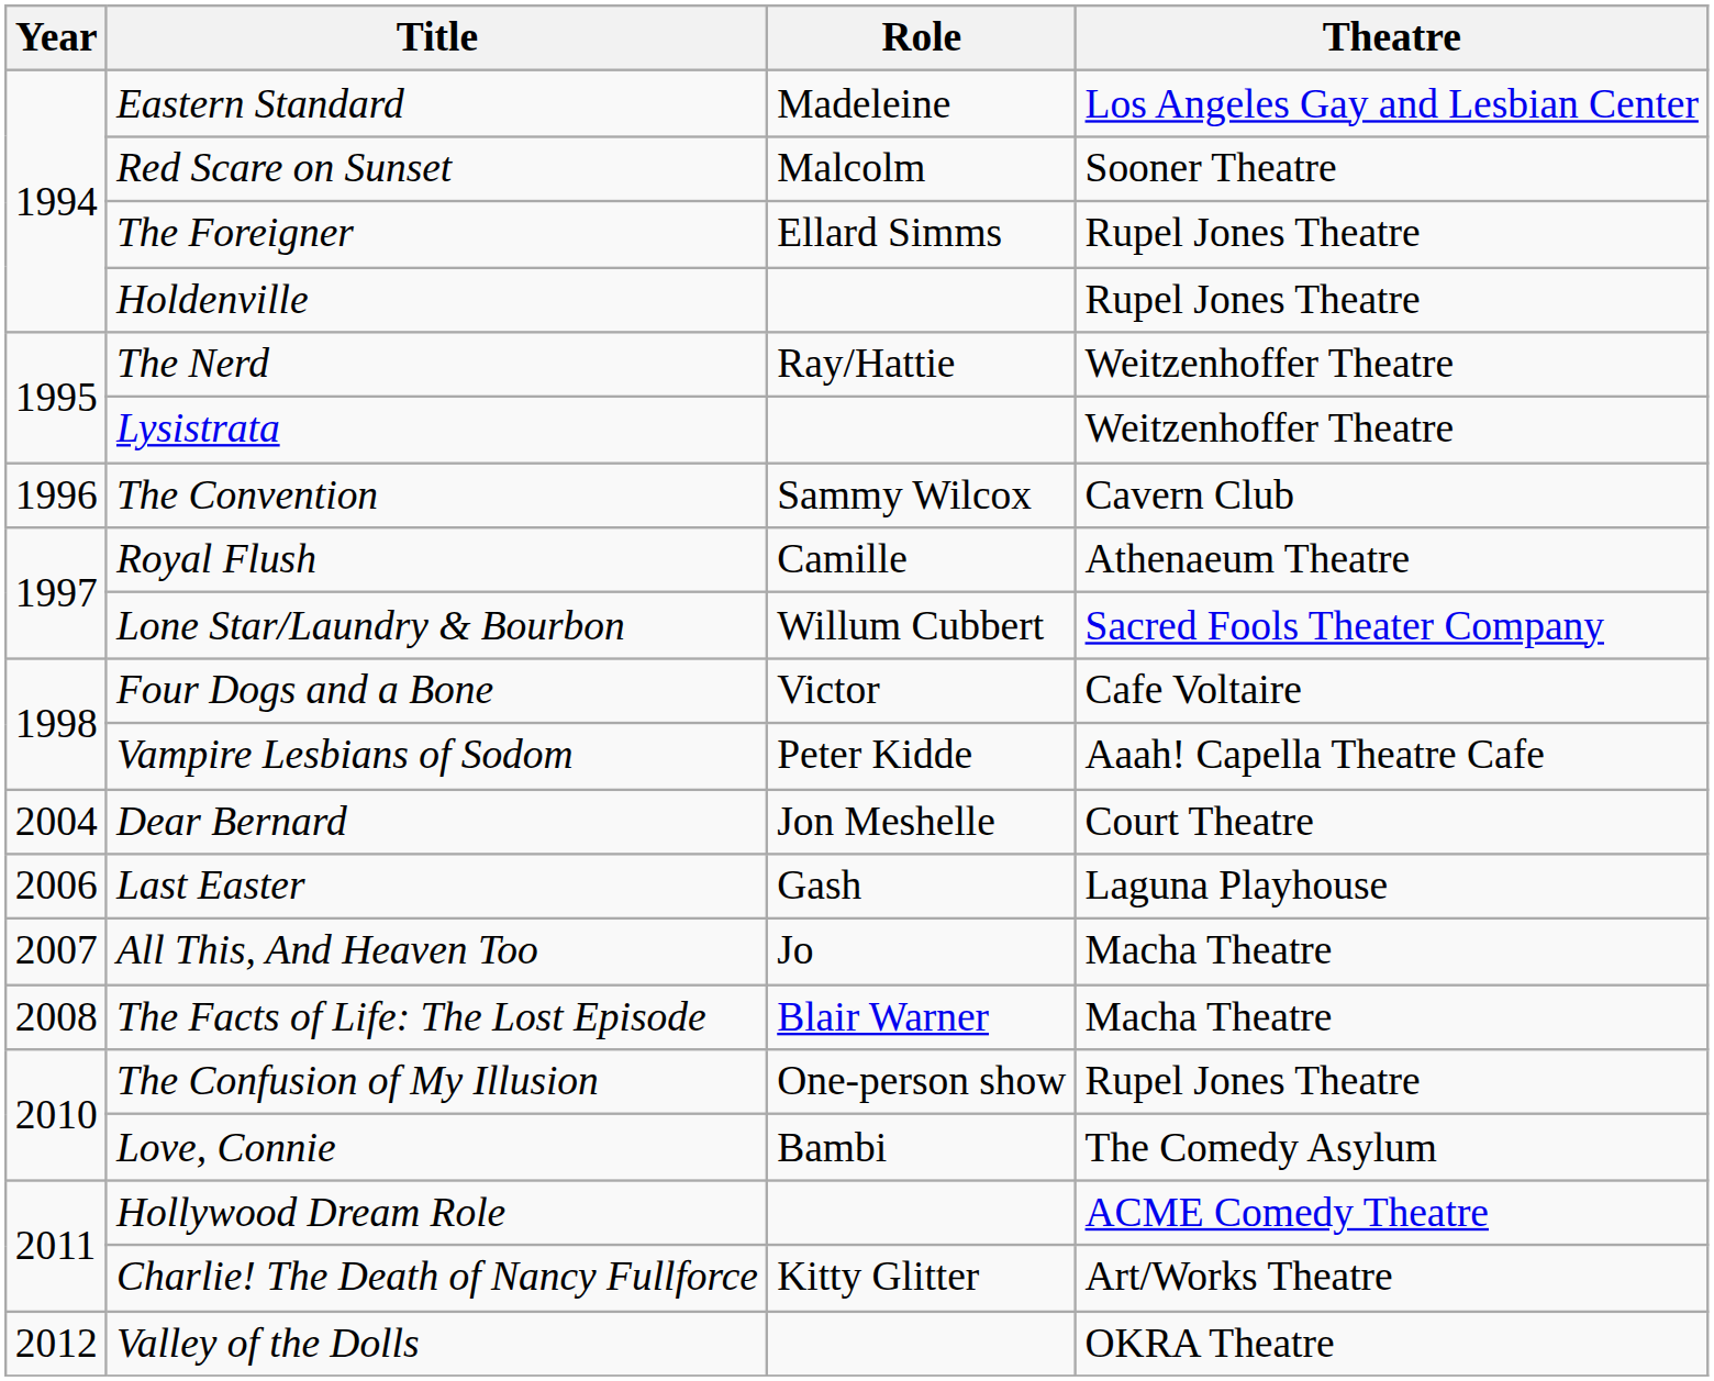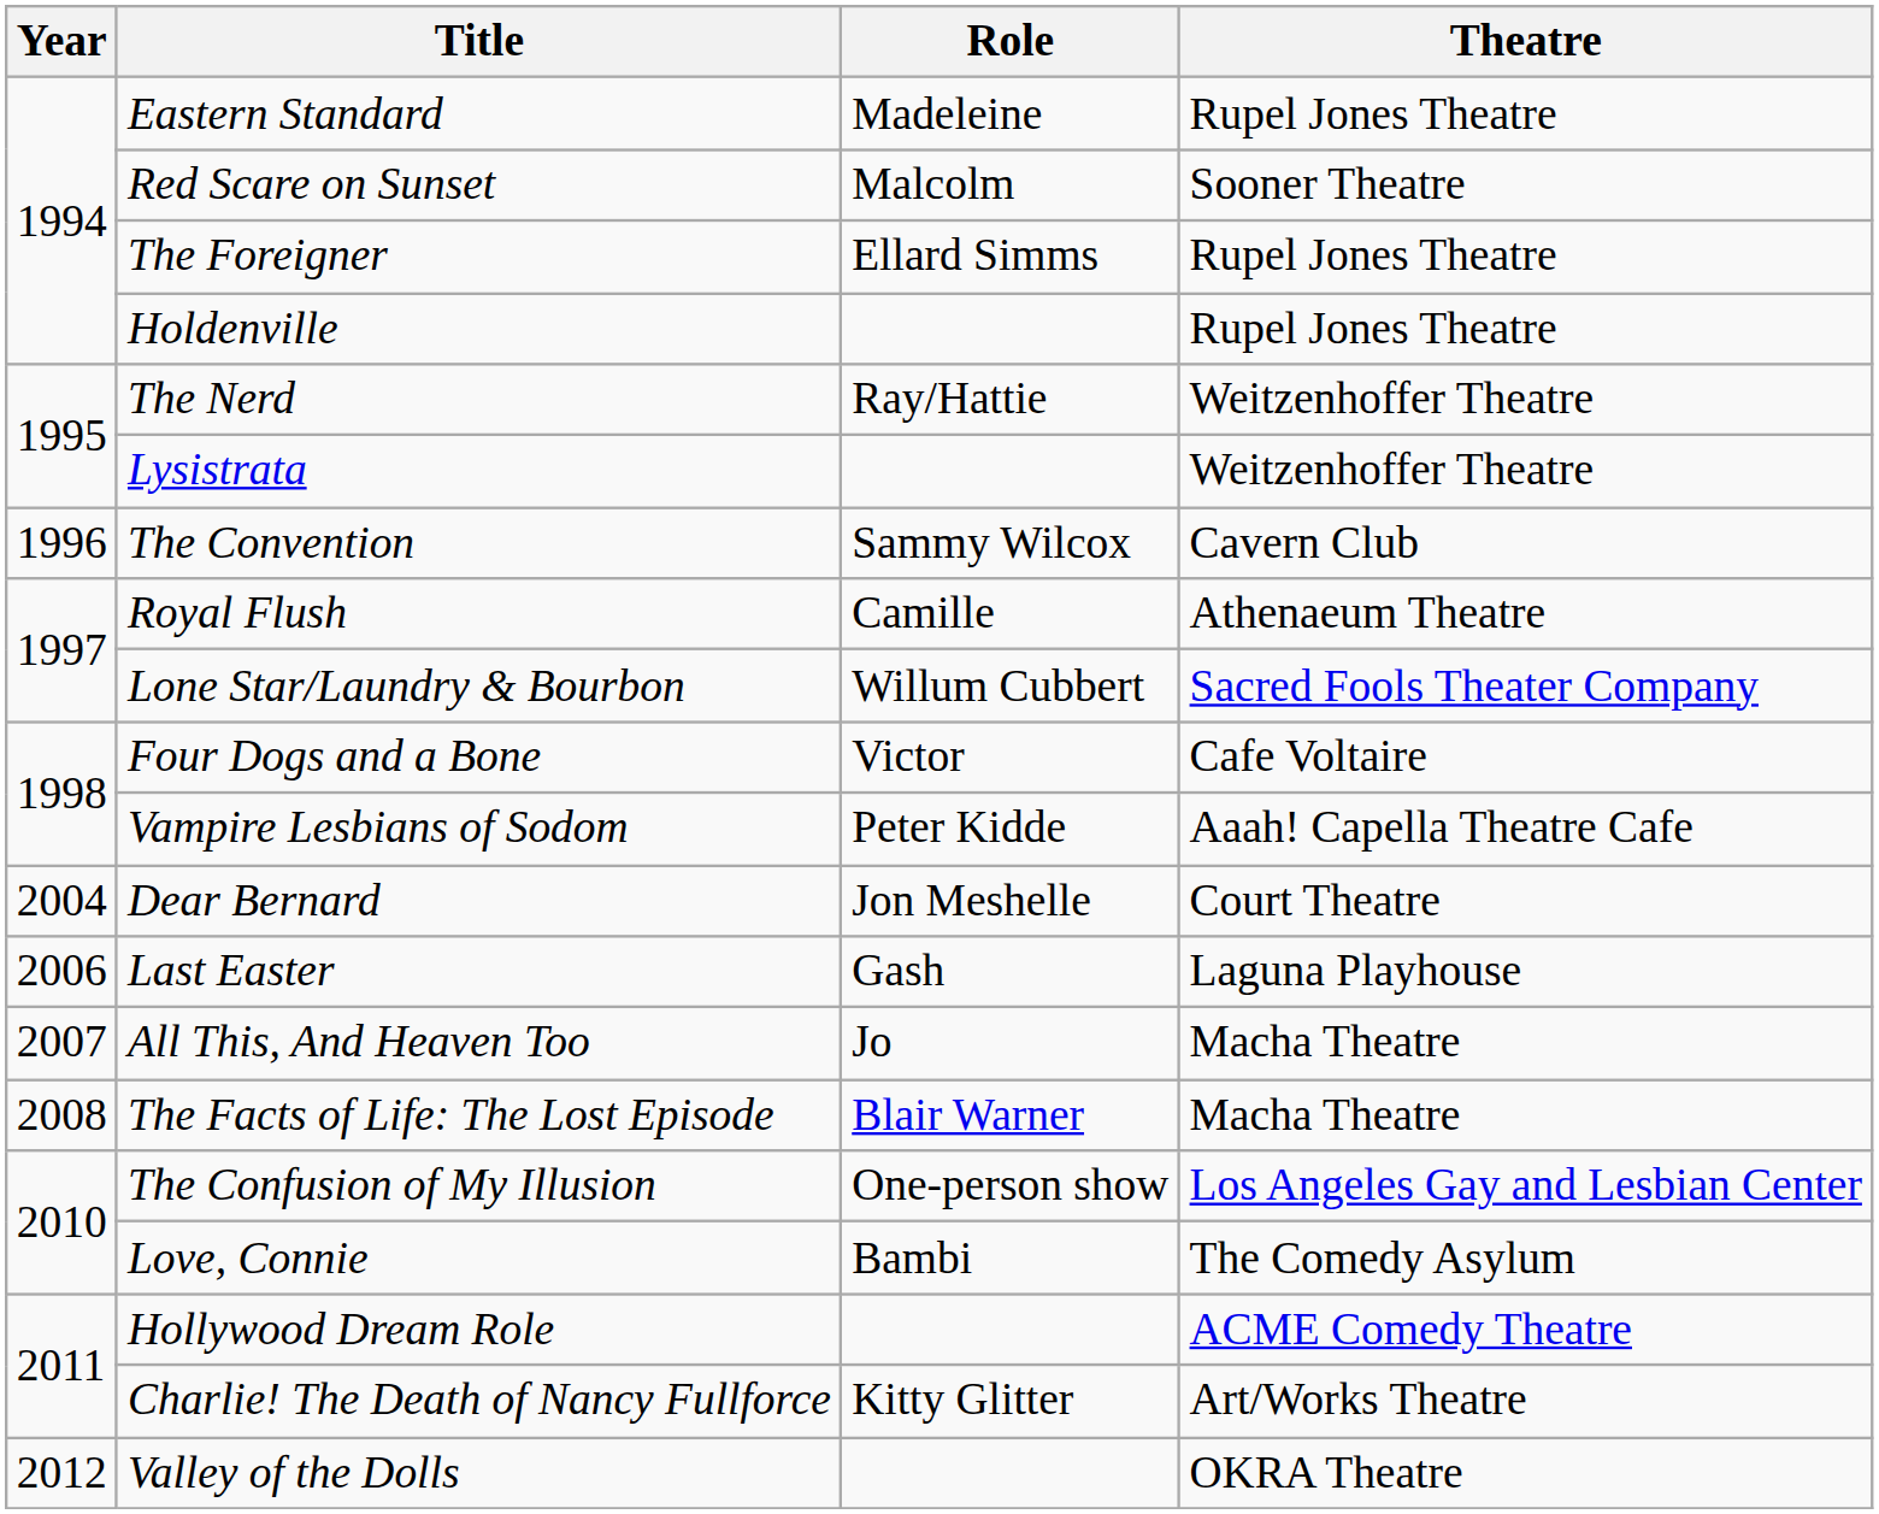Eastern Standard | Theatre: Los Angeles Gay and Lesbian Center -> Rupel Jones Theatre
The Confusion of My Illusion | Theatre: Rupel Jones Theatre -> Los Angeles Gay and Lesbian Center
